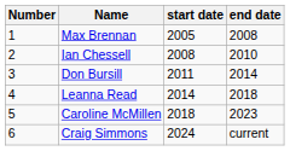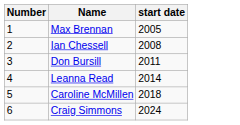- column: end date | 2008 | 2010 | 2014 | 2018 | 2023 | current
